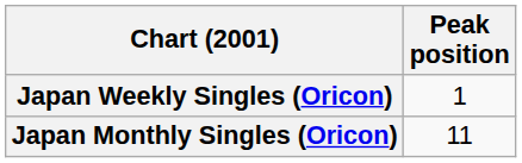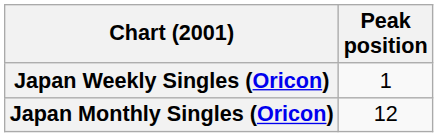Japan Monthly Singles (Oricon) | Peak position: 11 -> 12
